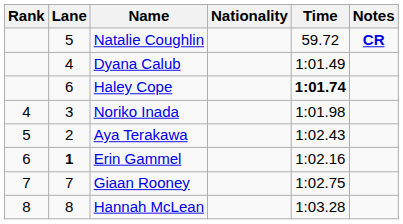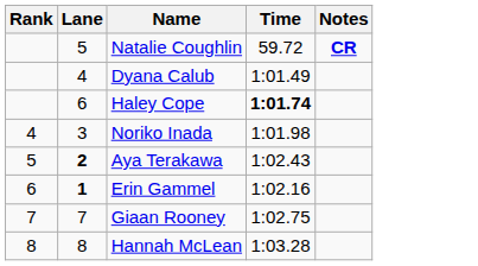- column: Nationality
Aya Terakawa | Lane: normal -> bold
